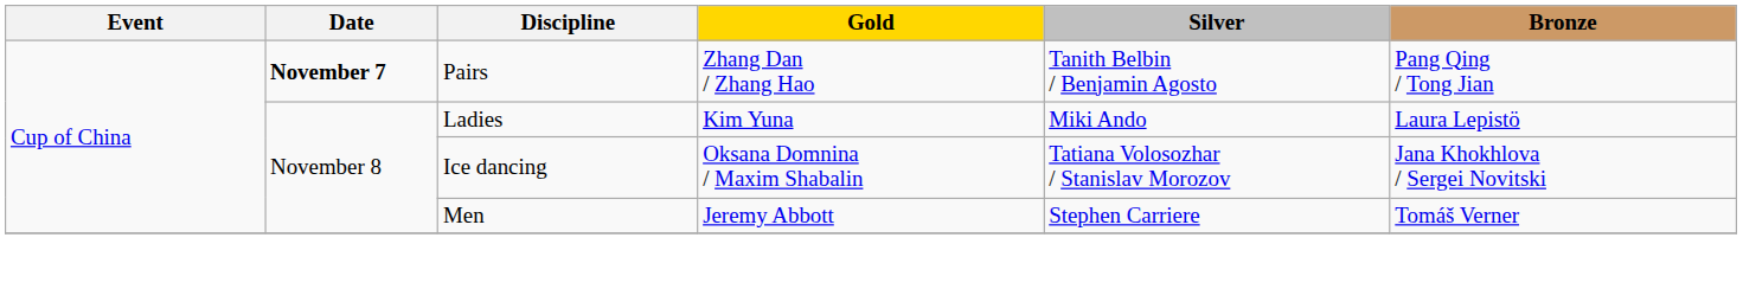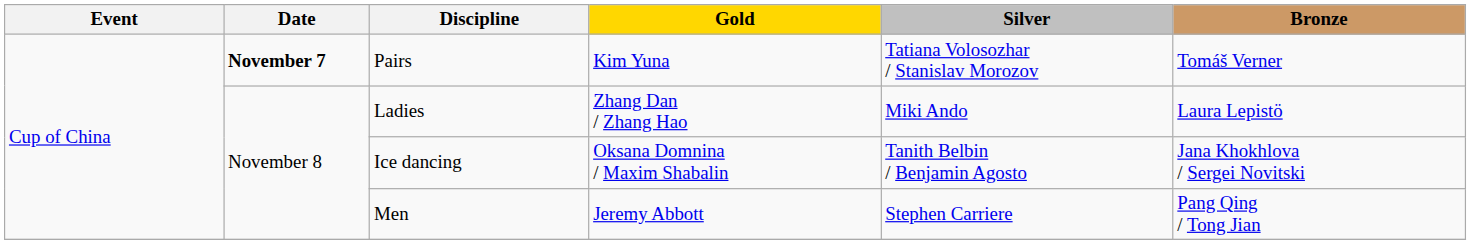Pairs | Gold: Zhang Dan / Zhang Hao -> Kim Yuna
Pairs | Silver: Tanith Belbin / Benjamin Agosto -> Tatiana Volosozhar / Stanislav Morozov
Pairs | Bronze: Pang Qing / Tong Jian -> Tomáš Verner
Ladies | Gold: Kim Yuna -> Zhang Dan / Zhang Hao
Ice dancing | Silver: Tatiana Volosozhar / Stanislav Morozov -> Tanith Belbin / Benjamin Agosto
Men | Bronze: Tomáš Verner -> Pang Qing / Tong Jian
